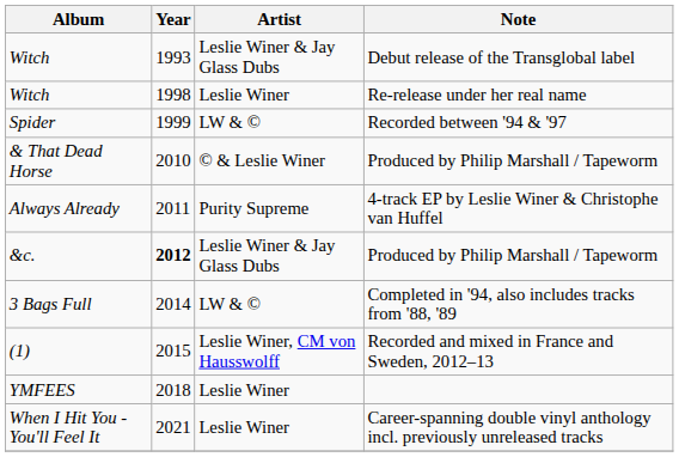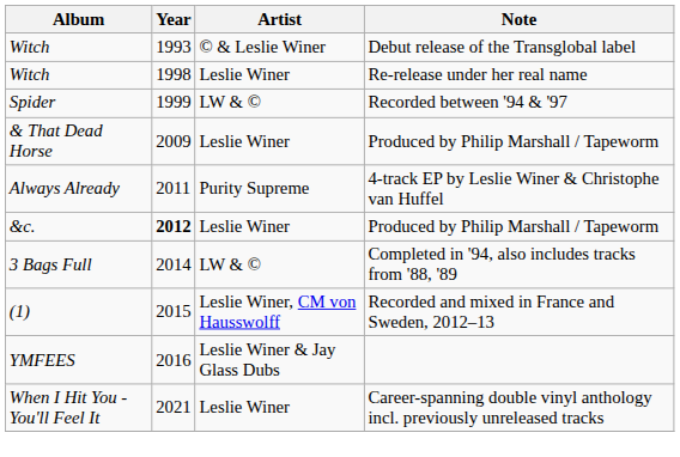Witch / Debut release of the Transglobal label | Artist: Leslie Winer & Jay Glass Dubs -> © & Leslie Winer
& That Dead Horse | Year: 2010 -> 2009
& That Dead Horse | Artist: © & Leslie Winer -> Leslie Winer
&c. | Artist: Leslie Winer & Jay Glass Dubs -> Leslie Winer
YMFEES | Year: 2018 -> 2016
YMFEES | Artist: Leslie Winer -> Leslie Winer & Jay Glass Dubs
